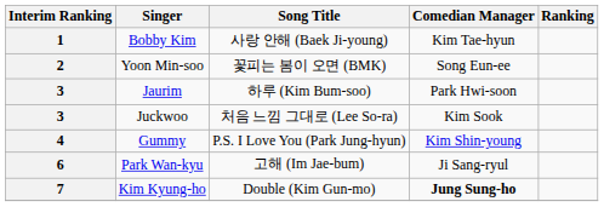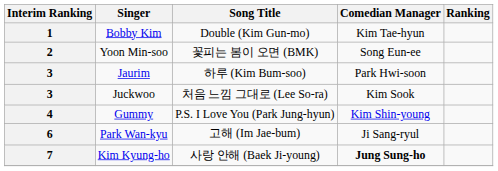Bobby Kim | Song Title: 사랑 안해 (Baek Ji-young) -> Double (Kim Gun-mo)
Kim Kyung-ho | Song Title: Double (Kim Gun-mo) -> 사랑 안해 (Baek Ji-young)
